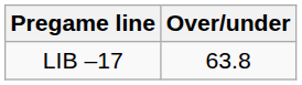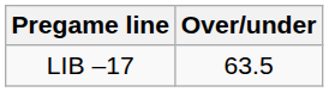LIB –17 | Over/under: 63.8 -> 63.5
